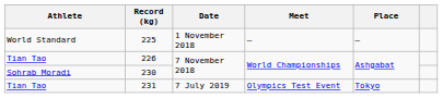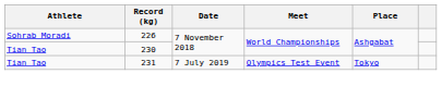- row: World Standard | 225 | 1 November 2018 | — | —
226 | Athlete: Tian Tao -> Sohrab Moradi
230 | Athlete: Sohrab Moradi -> Tian Tao
